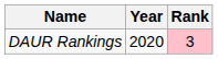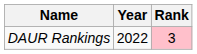DAUR Rankings | Year: 2020 -> 2022
